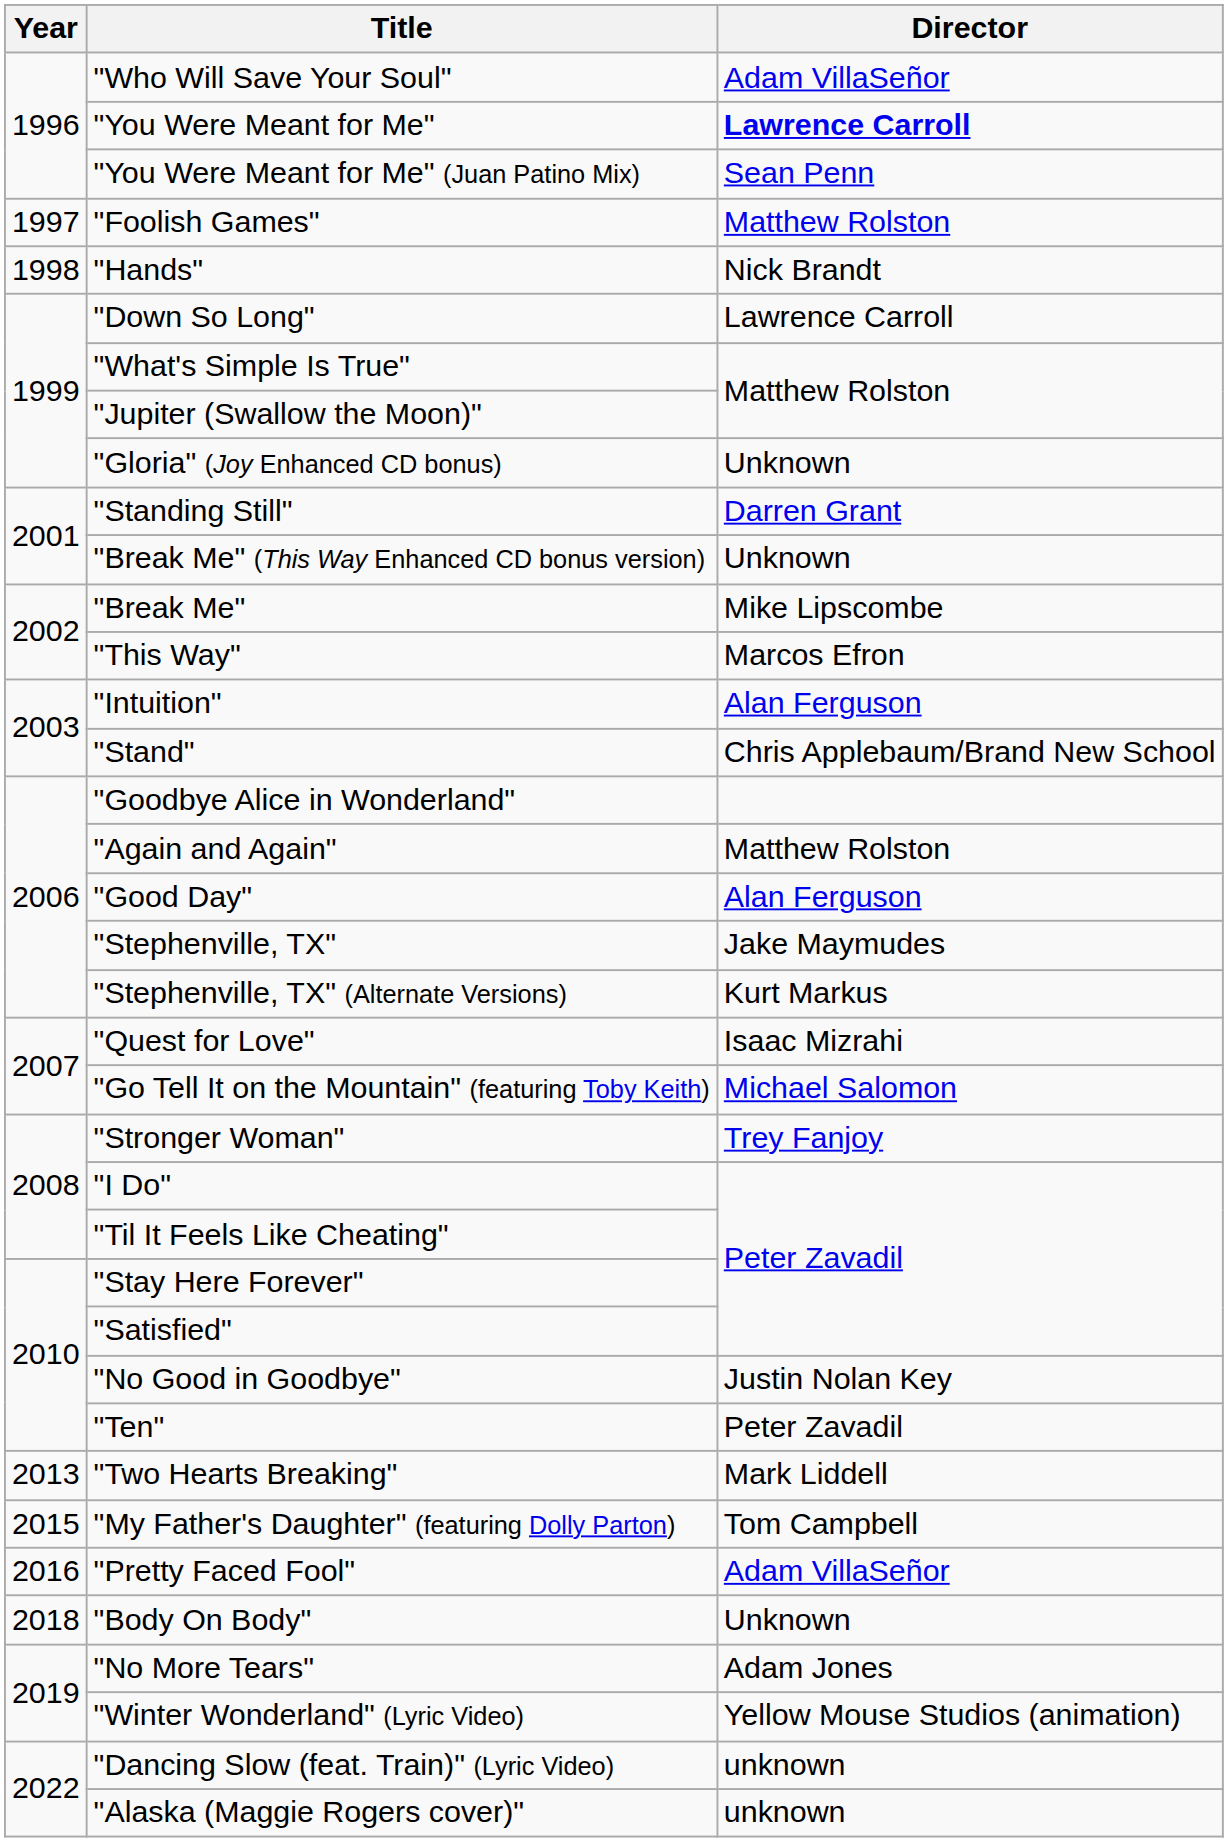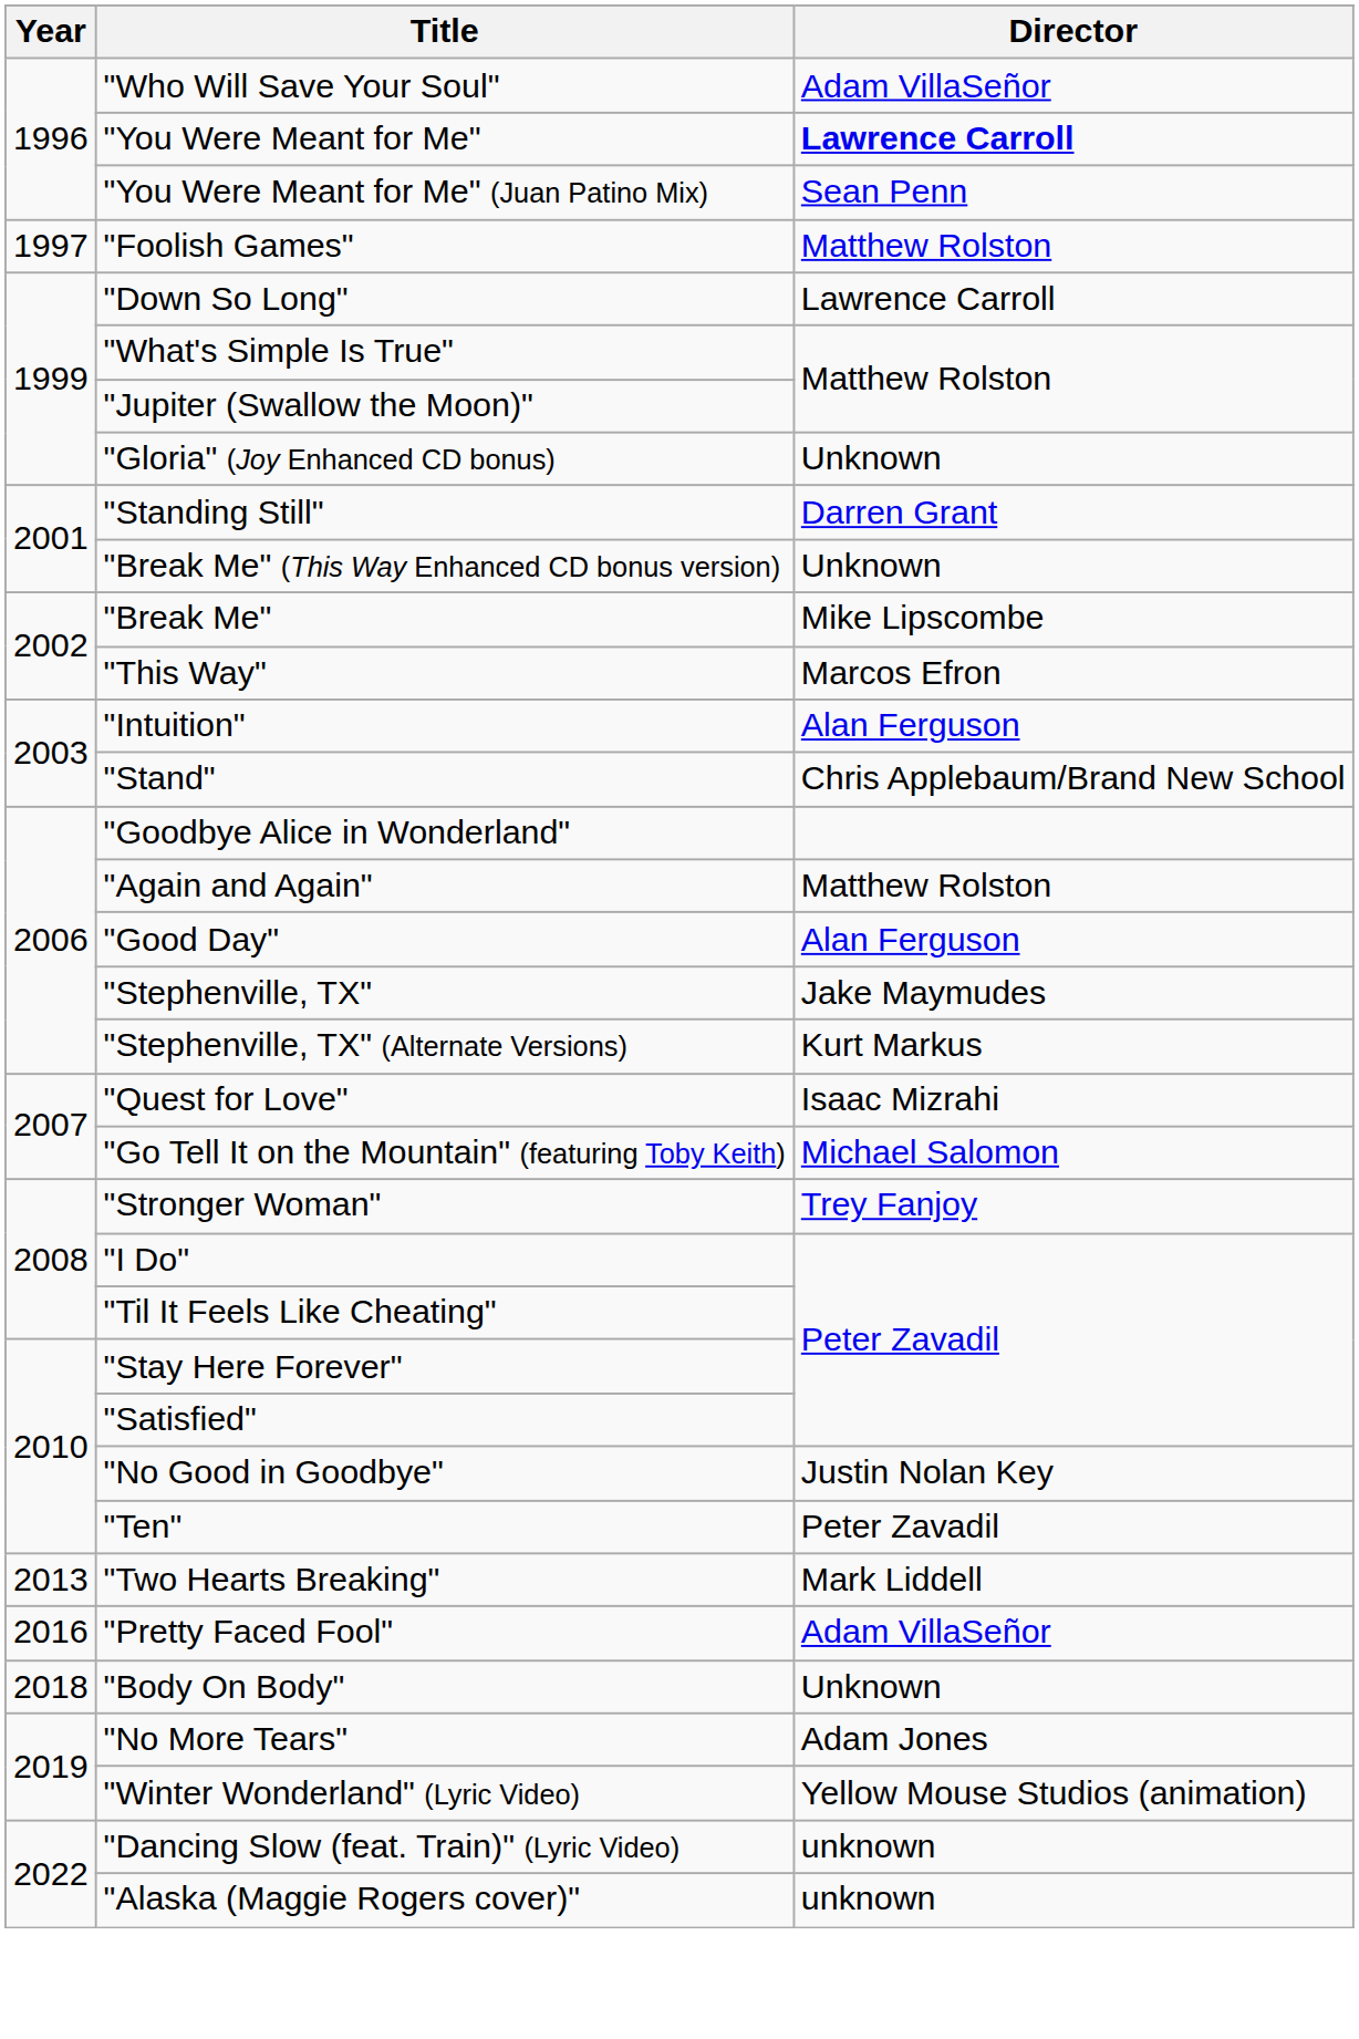- row: 1998 | "Hands" | Nick Brandt
- row: 2015 | "My Father's Daughter" (featuring Dolly Parton) | Tom Campbell
